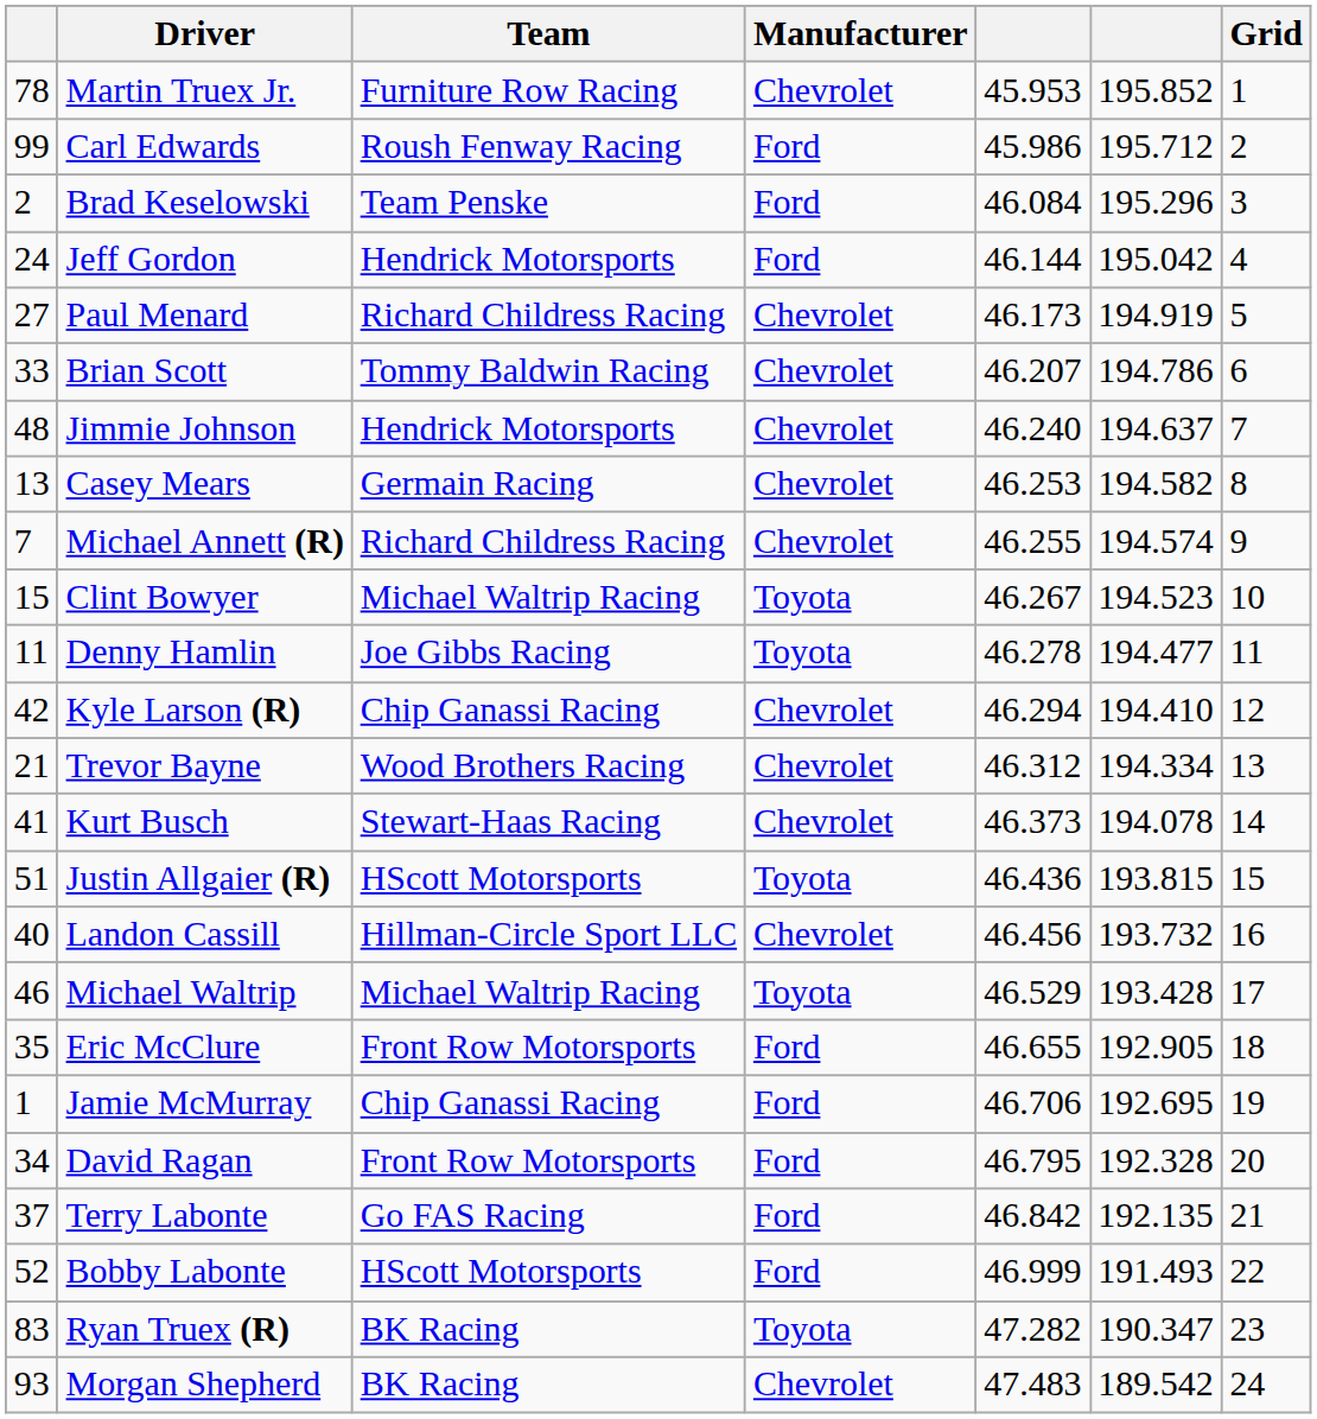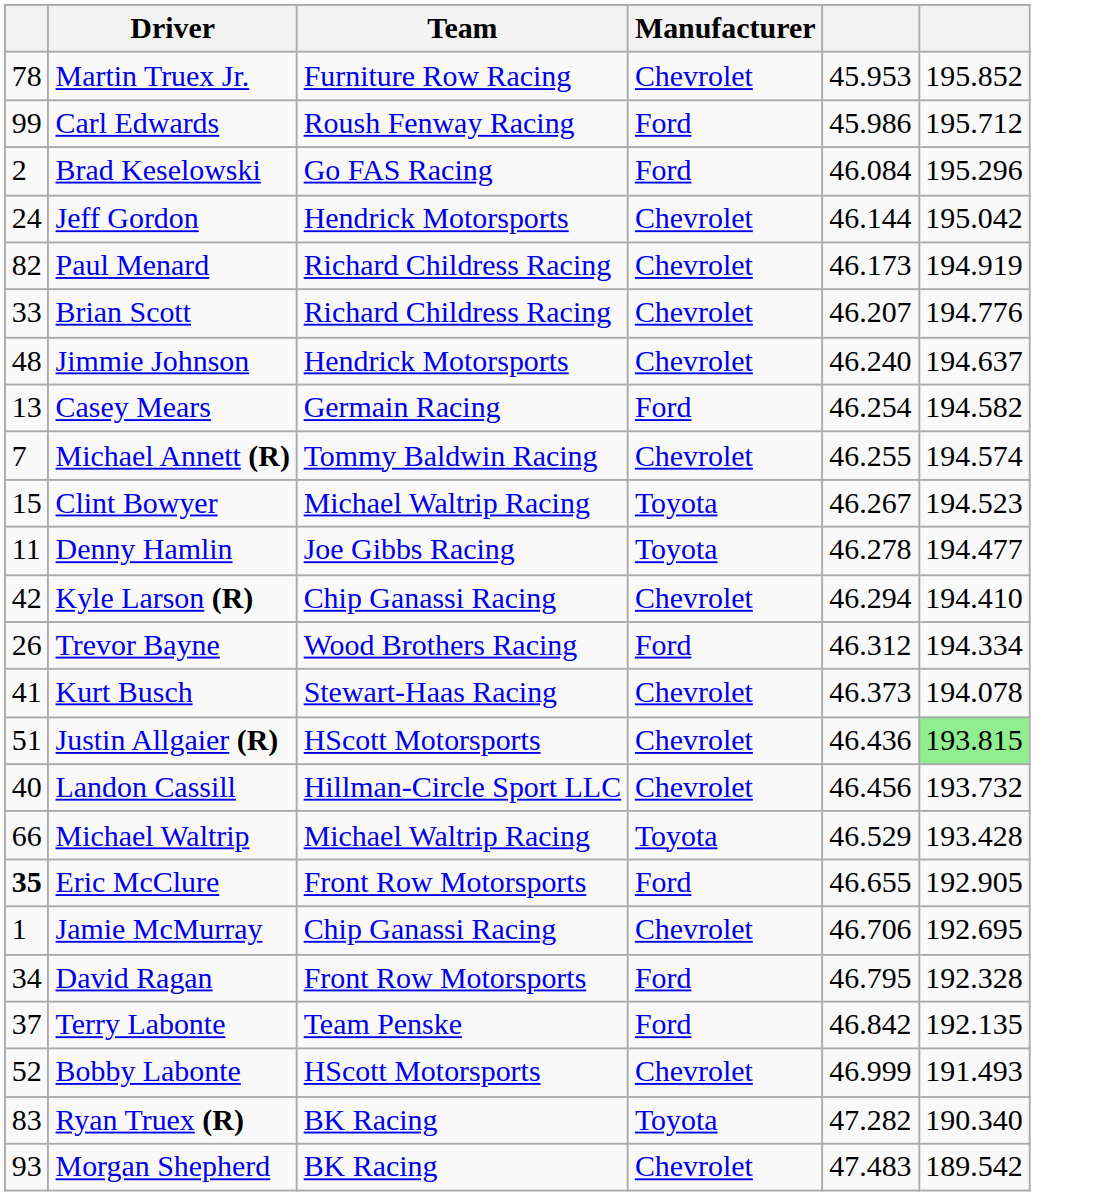- column: Grid | 1 | 2 | 3 | 4 | 5 | 6 | 7 | 8 | 9 | 10 | 11 | 12 | 13 | 14 | 15 | 16 | 17 | 18 | 19 | 20 | 21 | 22 | 23 | 24
Brad Keselowski | Team: Team Penske -> Go FAS Racing
Jeff Gordon | Manufacturer: Ford -> Chevrolet
Paul Menard | column 1: 27 -> 82
Brian Scott | Team: Tommy Baldwin Racing -> Richard Childress Racing
Brian Scott | column 6: 194.786 -> 194.776
Casey Mears | Manufacturer: Chevrolet -> Ford
Casey Mears | column 5: 46.253 -> 46.254
Michael Annett (R) | Team: Richard Childress Racing -> Tommy Baldwin Racing
Trevor Bayne | column 1: 21 -> 26
Trevor Bayne | Manufacturer: Chevrolet -> Ford
Justin Allgaier (R) | Manufacturer: Toyota -> Chevrolet
Justin Allgaier (R) | column 6: no background -> lightgreen background
Michael Waltrip | column 1: 46 -> 66
Eric McClure | column 1: normal -> bold
Jamie McMurray | Manufacturer: Ford -> Chevrolet
Terry Labonte | Team: Go FAS Racing -> Team Penske
Bobby Labonte | Manufacturer: Ford -> Chevrolet
Ryan Truex (R) | column 6: 190.347 -> 190.340
